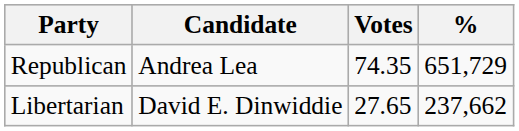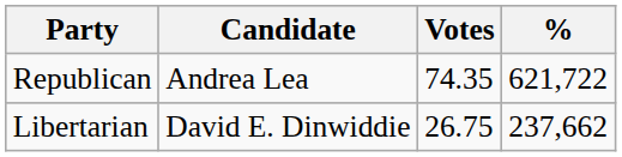Republican | %: 651,729 -> 621,722
Libertarian | Votes: 27.65 -> 26.75
